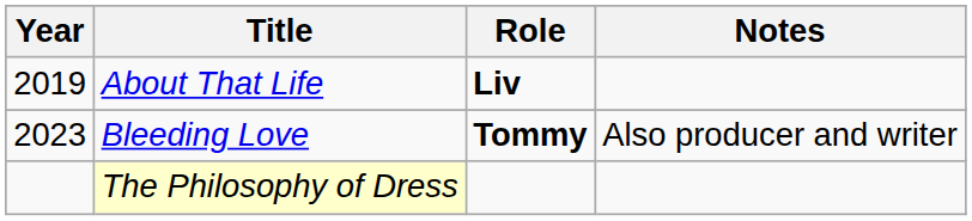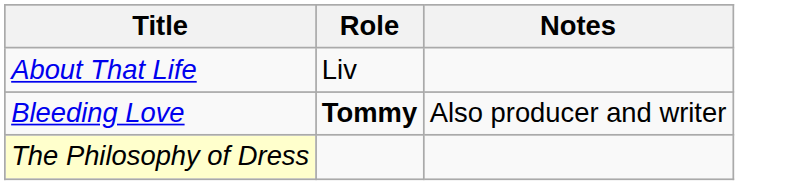- column: Year | 2019 | 2023
About That Life | Role: bold -> normal
